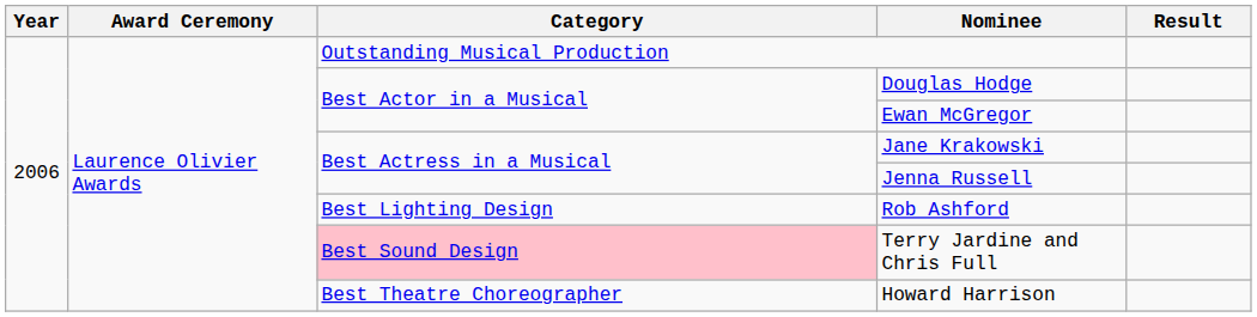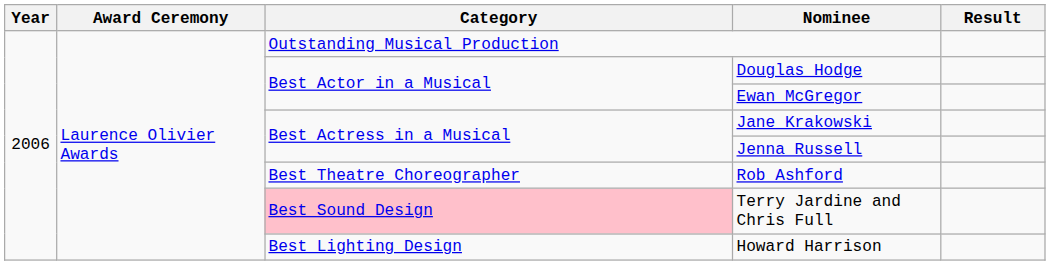Rob Ashford | Category: Best Lighting Design -> Best Theatre Choreographer
Howard Harrison | Category: Best Theatre Choreographer -> Best Lighting Design
